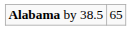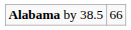Alabama by 38.5 | column 2: 65 -> 66
